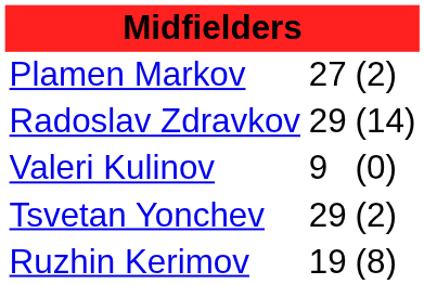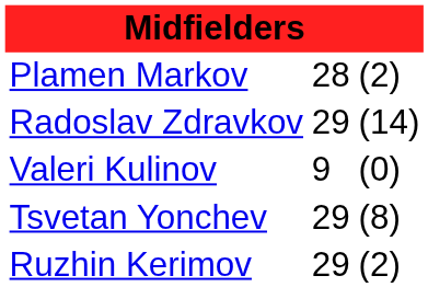Plamen Markov | column 2: 27 -> 28
Tsvetan Yonchev | column 3: (2) -> (8)
Ruzhin Kerimov | column 2: 19 -> 29
Ruzhin Kerimov | column 3: (8) -> (2)
